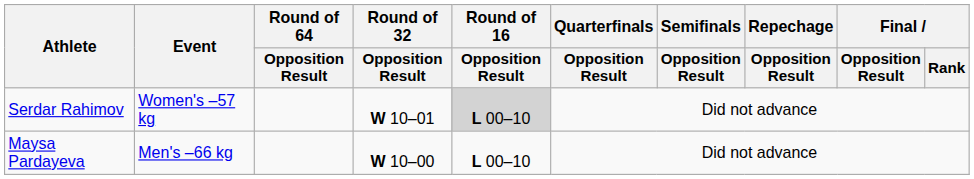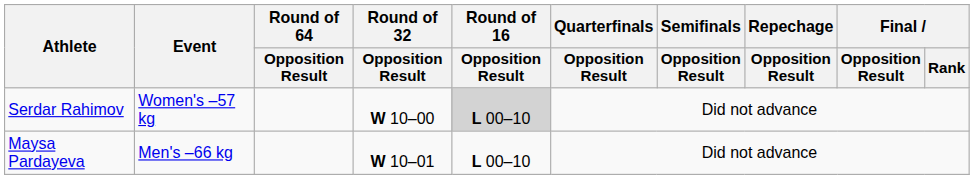Serdar Rahimov | Round of 32 / Opposition Result: W 10–01 -> W 10–00
Maysa Pardayeva | Round of 32 / Opposition Result: W 10–00 -> W 10–01
